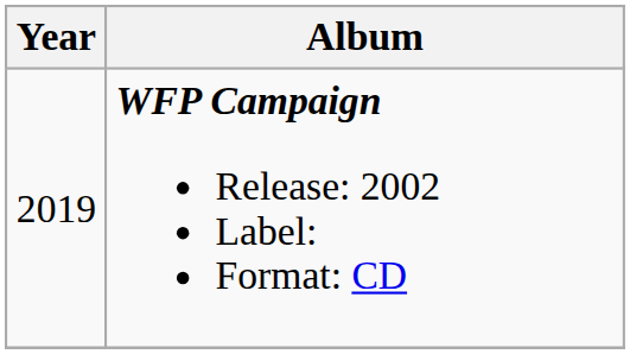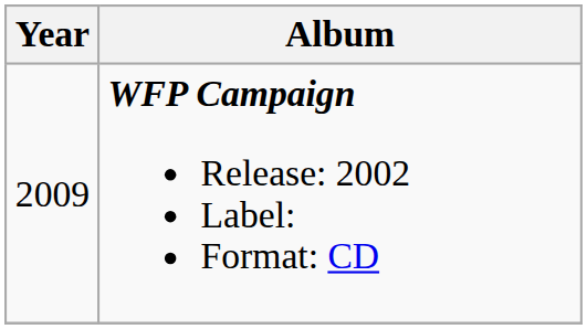WFP Campaign Release: 2002 Label: Format: CD | Year: 2019 -> 2009
